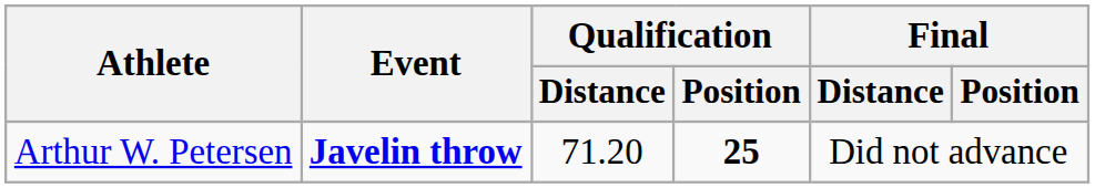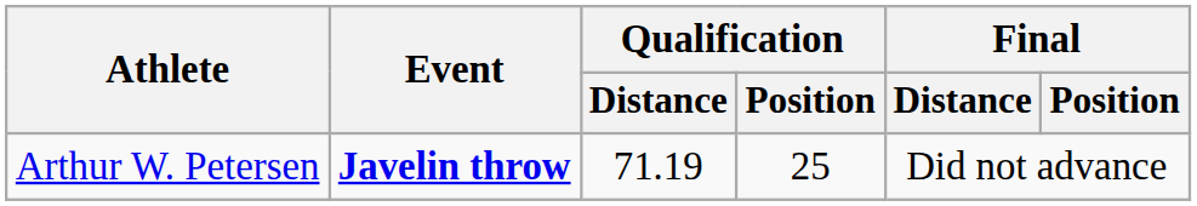Arthur W. Petersen | Qualification / Distance: 71.20 -> 71.19
Arthur W. Petersen | Qualification / Position: bold -> normal
